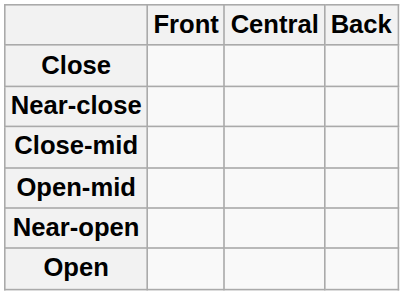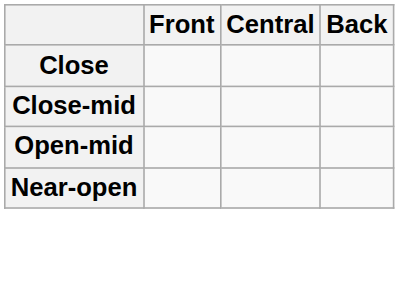- row: Near-close
- row: Open
